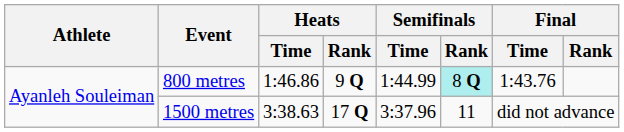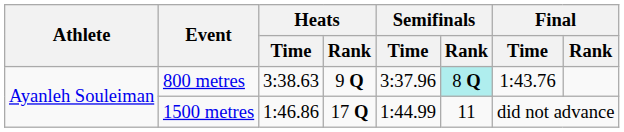800 metres | Heats / Time: 1:46.86 -> 3:38.63
800 metres | Semifinals / Time: 1:44.99 -> 3:37.96
1500 metres | Heats / Time: 3:38.63 -> 1:46.86
1500 metres | Semifinals / Time: 3:37.96 -> 1:44.99
